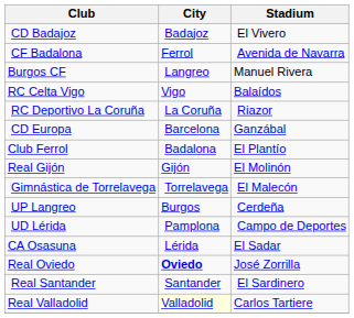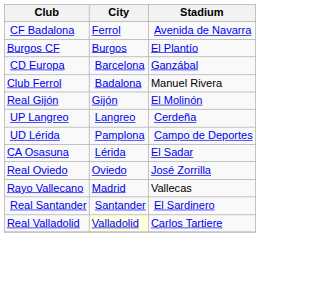- row: CD Badajoz | Badajoz | El Vivero
Burgos CF | City: Langreo -> Burgos
Burgos CF | Stadium: Manuel Rivera -> El Plantío
- row: RC Celta Vigo | Vigo | Balaídos
- row: RC Deportivo La Coruña | La Coruña | Riazor
Club Ferrol | Stadium: El Plantío -> Manuel Rivera
- row: Gimnástica de Torrelavega | Torrelavega | El Malecón
UP Langreo | City: Burgos -> Langreo
Real Oviedo | City: bold -> normal
+ row: Rayo Vallecano | Madrid | Vallecas
